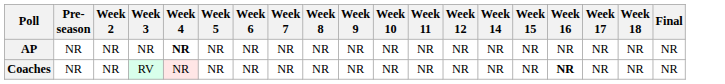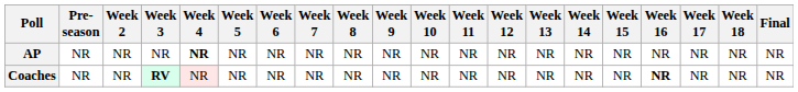+ column: Week 13 | NR | NR
Coaches | Week 3: normal -> bold
